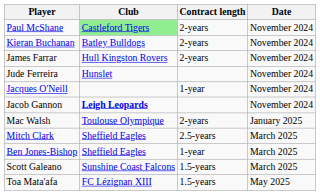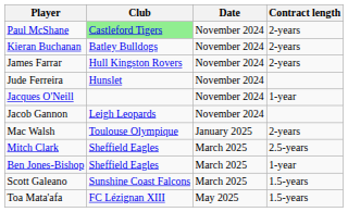columns swapped: Contract length <-> Date
Jacob Gannon | Club: bold -> normal
